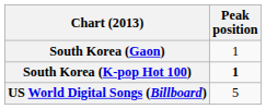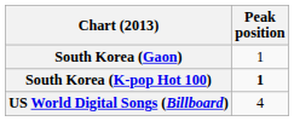US World Digital Songs (Billboard) | Peak position: 5 -> 4
